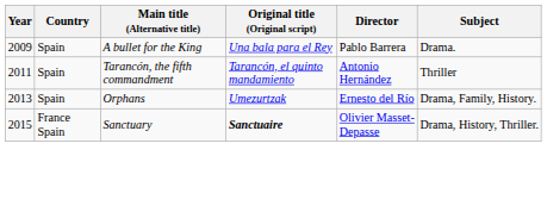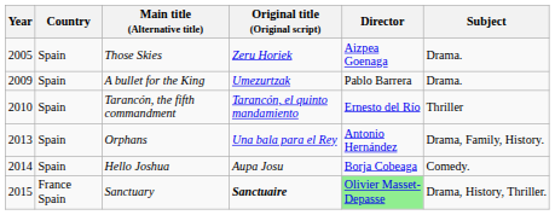+ row: 2005 | Spain | Those Skies | Zeru Horiek | Aizpea Goenaga | Drama.
A bullet for the King | Original title (Original script): Una bala para el Rey -> Umezurtzak
Tarancón, the fifth commandment | Year: 2011 -> 2010
Tarancón, the fifth commandment | Director: Antonio Hernández -> Ernesto del Río
Orphans | Original title (Original script): Umezurtzak -> Una bala para el Rey
Orphans | Director: Ernesto del Río -> Antonio Hernández
+ row: 2014 | Spain | Hello Joshua | Aupa Josu | Borja Cobeaga | Comedy.
Sanctuary | Director: no background -> lightgreen background
